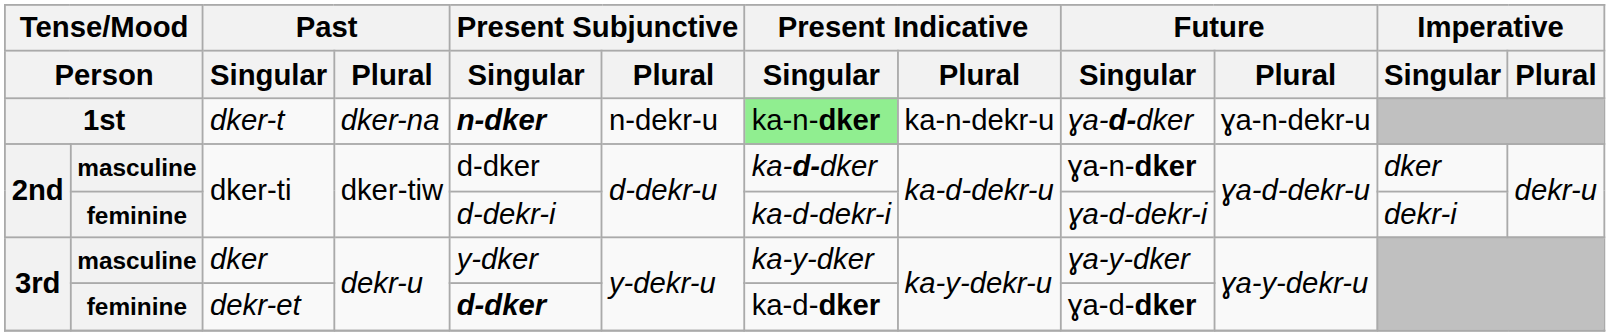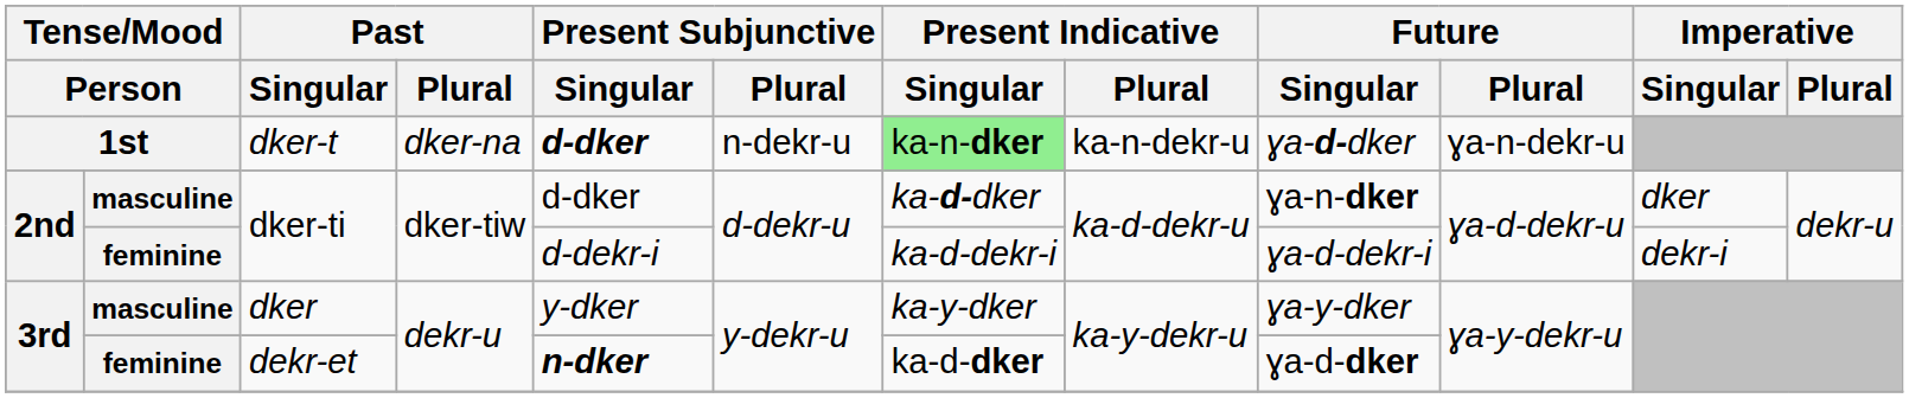dker-t | Present Subjunctive / Singular: n-dker -> d-dker
dekr-et | Present Subjunctive / Singular: d-dker -> n-dker
